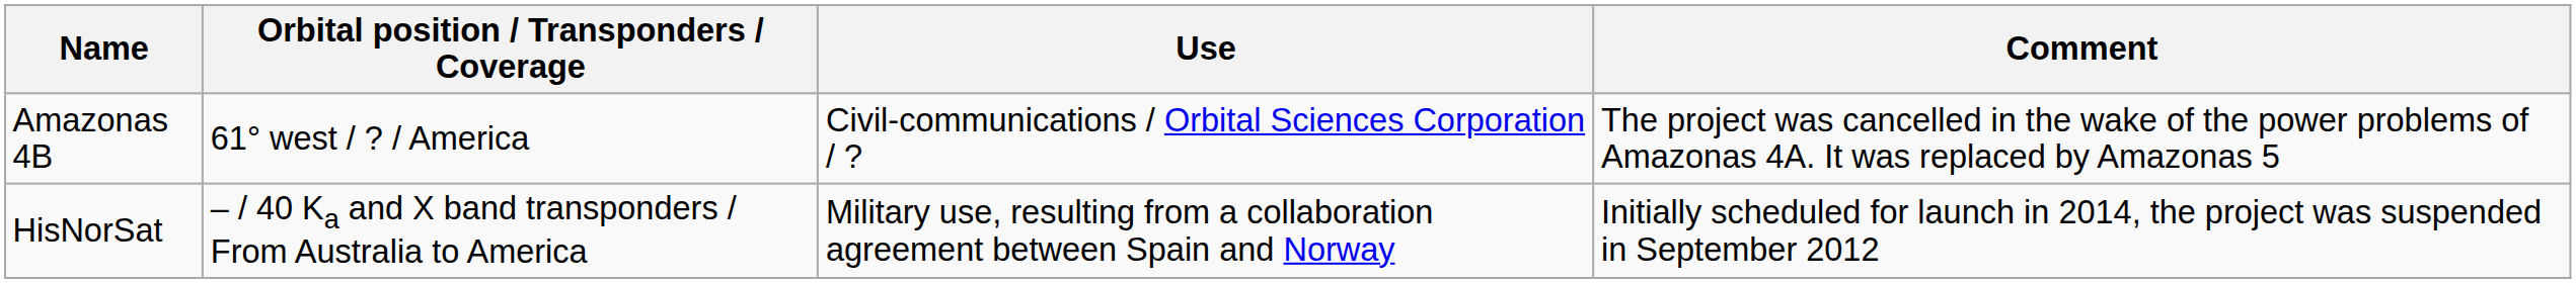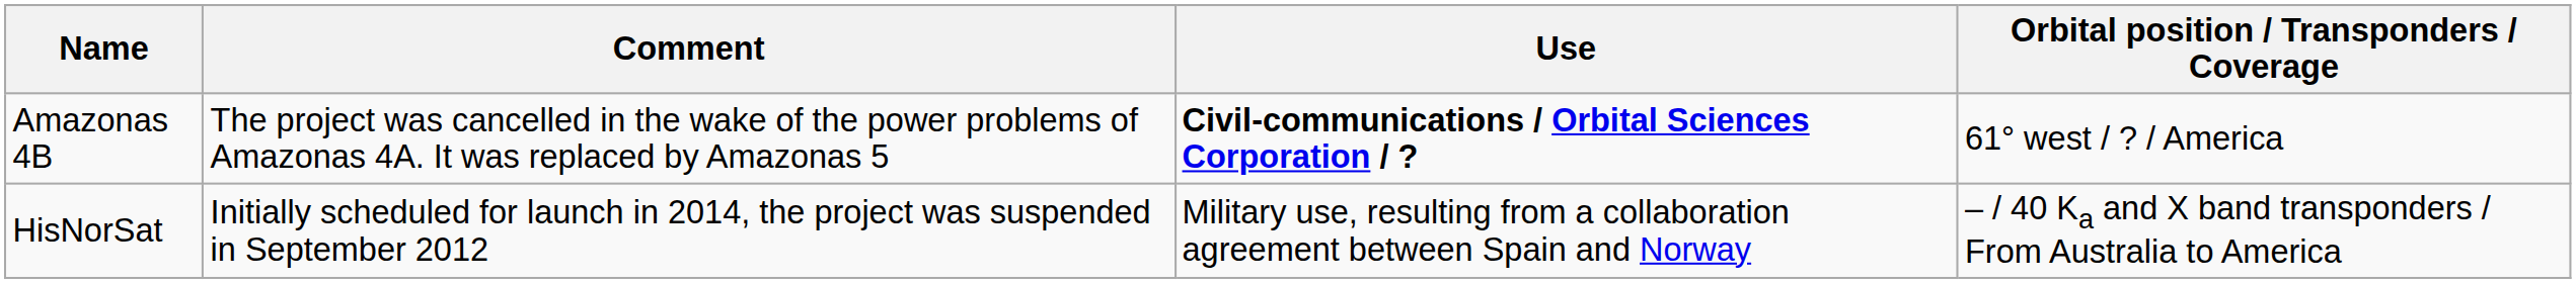columns swapped: Comment <-> Orbital position / Transponders / Coverage
Amazonas 4B | Use: normal -> bold
